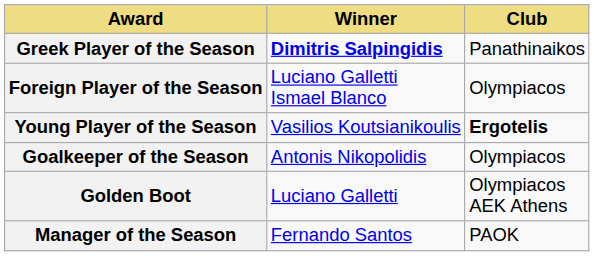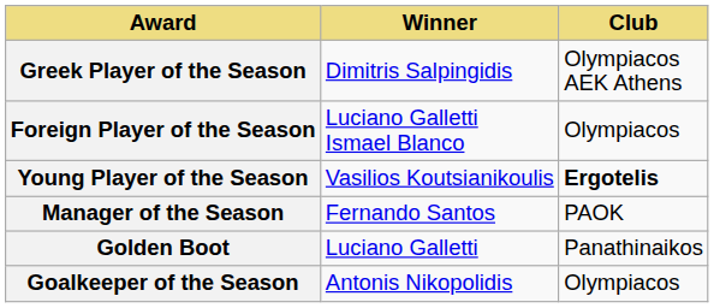Greek Player of the Season | Winner: bold -> normal
Greek Player of the Season | Club: Panathinaikos -> Olympiacos AEK Athens
rows swapped: Goalkeeper of the Season <-> Manager of the Season
Golden Boot | Club: Olympiacos AEK Athens -> Panathinaikos
